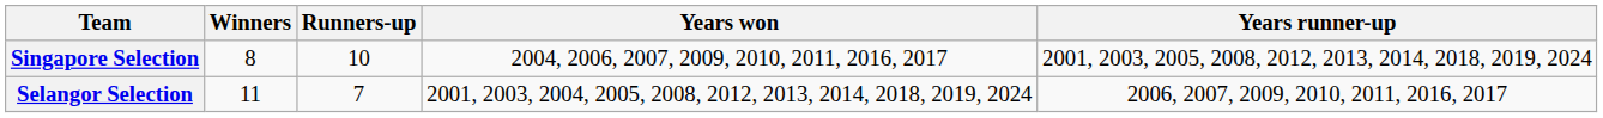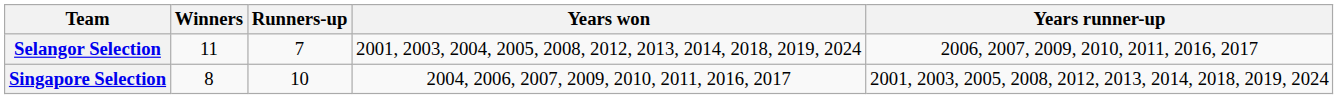rows swapped: Selangor Selection <-> Singapore Selection
